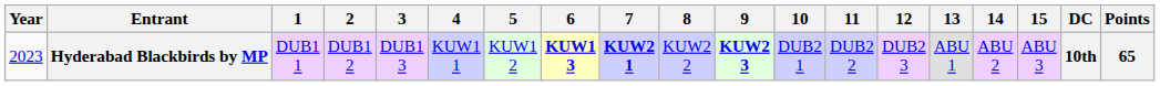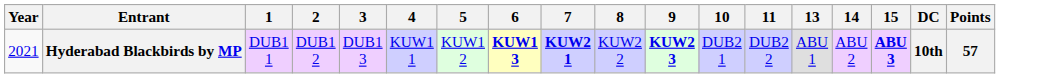- column: 12 | DUB2 3
Hyderabad Blackbirds by MP | Year: 2023 -> 2021
Hyderabad Blackbirds by MP | 15: normal -> bold
Hyderabad Blackbirds by MP | Points: 65 -> 57
